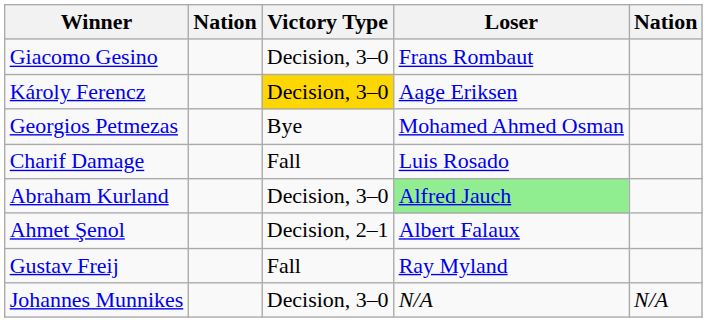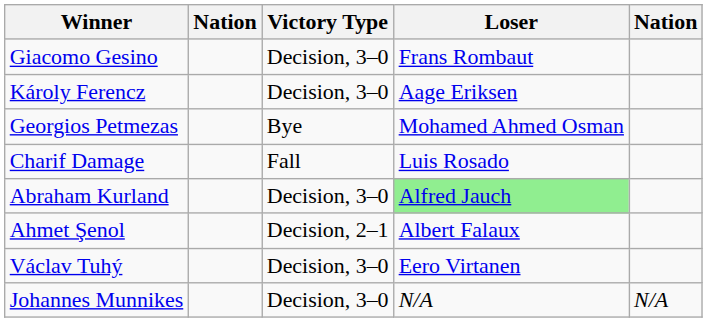Károly Ferencz | Victory Type: gold background -> no background
- row: Gustav Freij | Fall | Ray Myland
+ row: Václav Tuhý | Decision, 3–0 | Eero Virtanen
